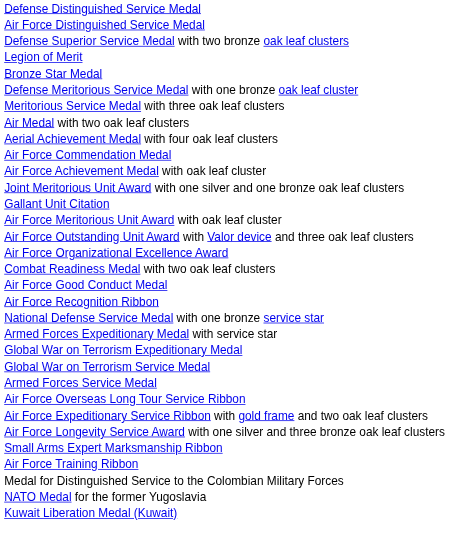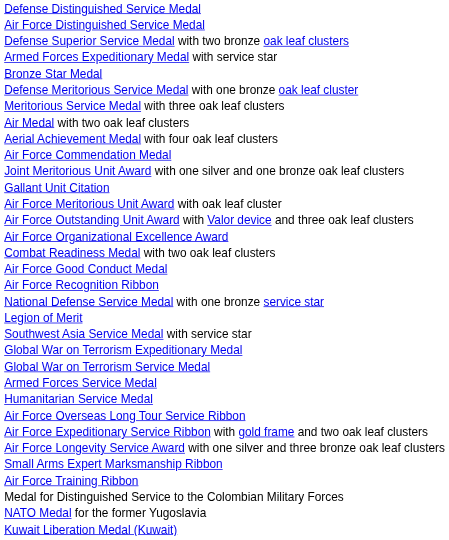rows swapped: Legion of Merit <-> Armed Forces Expeditionary Medal with service star
- row: Air Force Achievement Medal with oak leaf cluster
+ row: Southwest Asia Service Medal with service star
+ row: Humanitarian Service Medal
